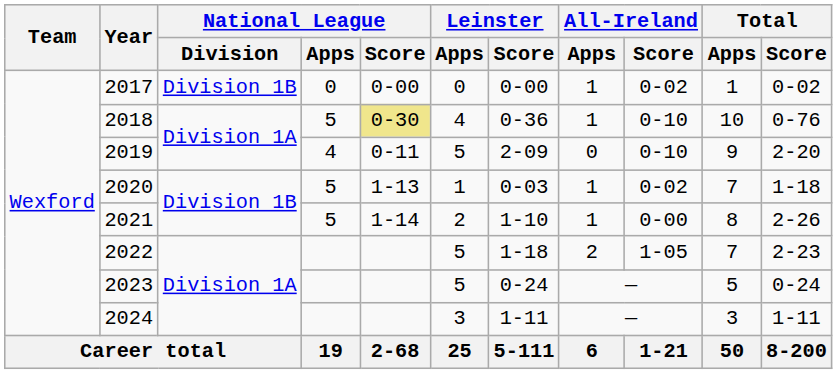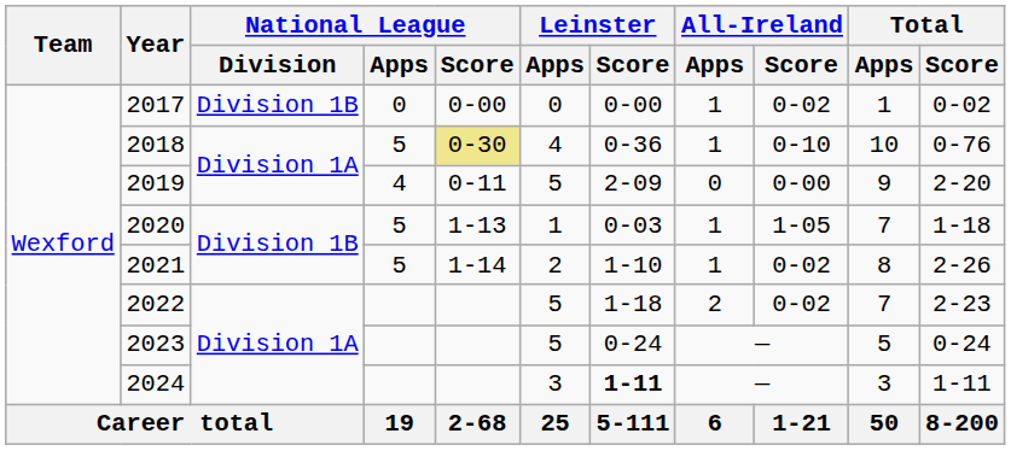2019 | All-Ireland / Score: 0-10 -> 0-00
2020 | All-Ireland / Score: 0-02 -> 1-05
2021 | All-Ireland / Score: 0-00 -> 0-02
2022 | All-Ireland / Score: 1-05 -> 0-02
2024 | Leinster / Score: normal -> bold
